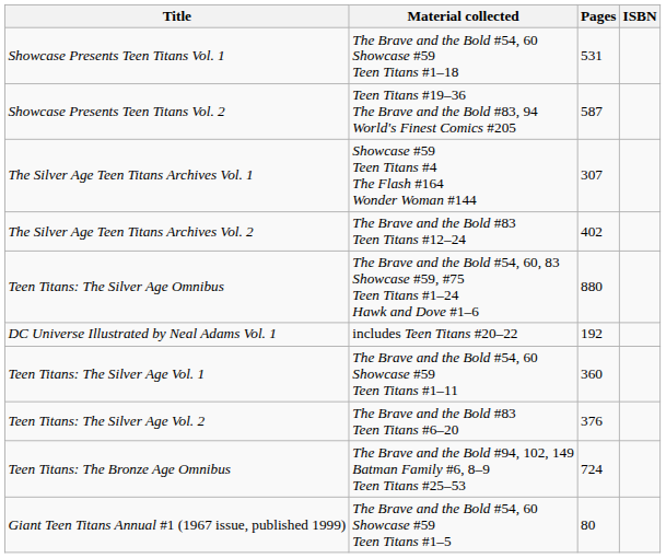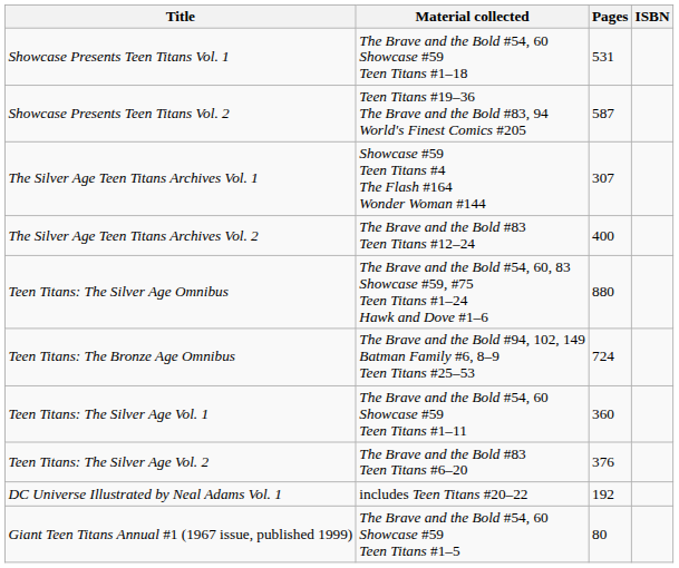The Silver Age Teen Titans Archives Vol. 2 | Pages: 402 -> 400
rows swapped: Teen Titans: The Bronze Age Omnibus <-> DC Universe Illustrated by Neal Adams Vol. 1
